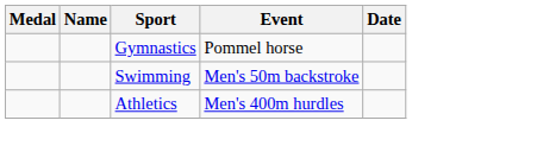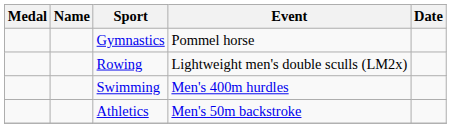+ row: Rowing | Lightweight men's double sculls (LM2x)
Swimming | Event: Men's 50m backstroke -> Men's 400m hurdles
Athletics | Event: Men's 400m hurdles -> Men's 50m backstroke
